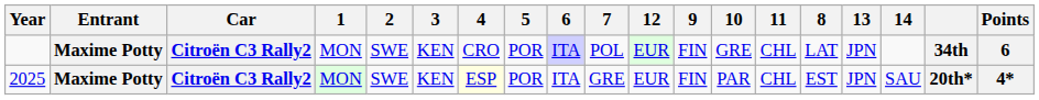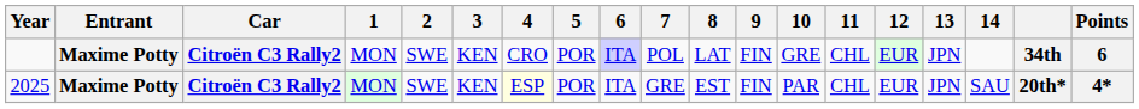columns swapped: 8 <-> 12
